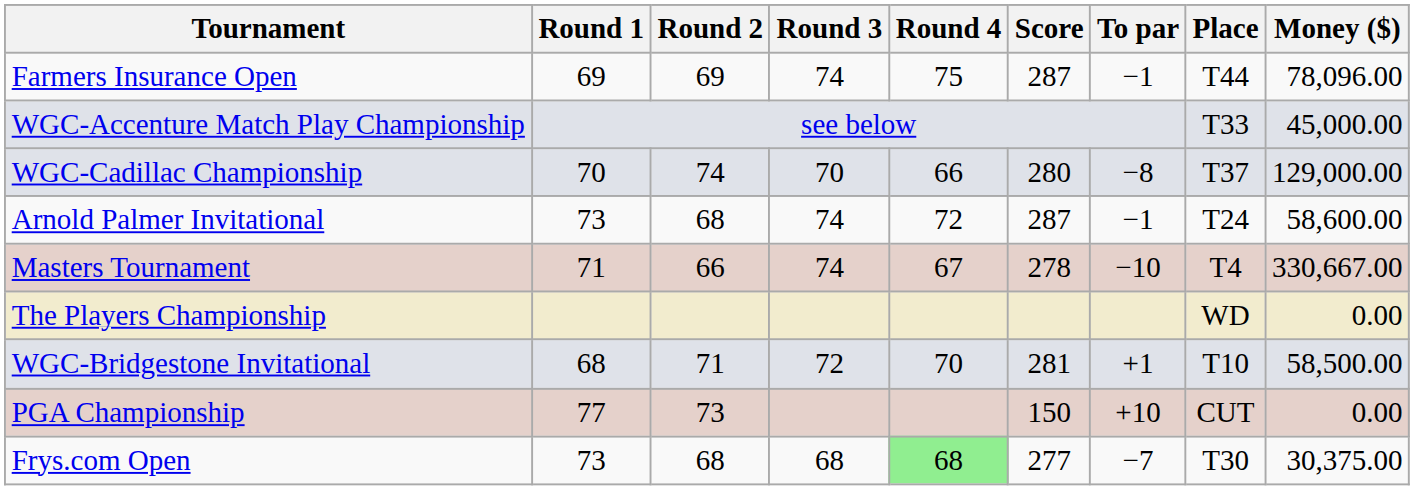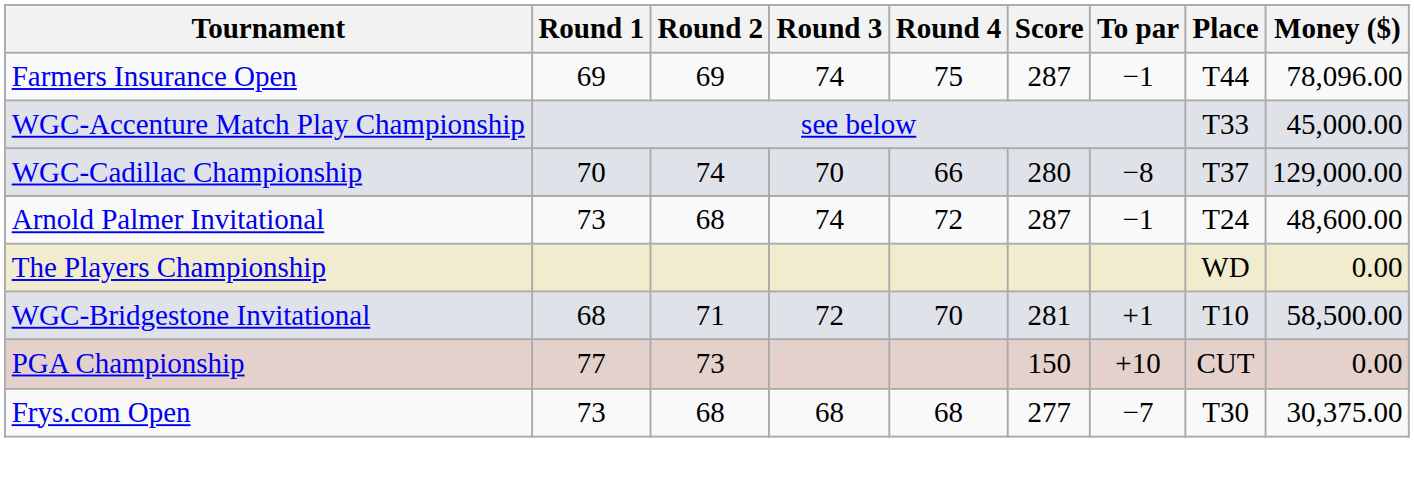Arnold Palmer Invitational | Money ($): 58,600.00 -> 48,600.00
- row: Masters Tournament | 71 | 66 | 74 | 67 | 278 | −10 | T4 | 330,667.00
Frys.com Open | Round 4: lightgreen background -> no background
